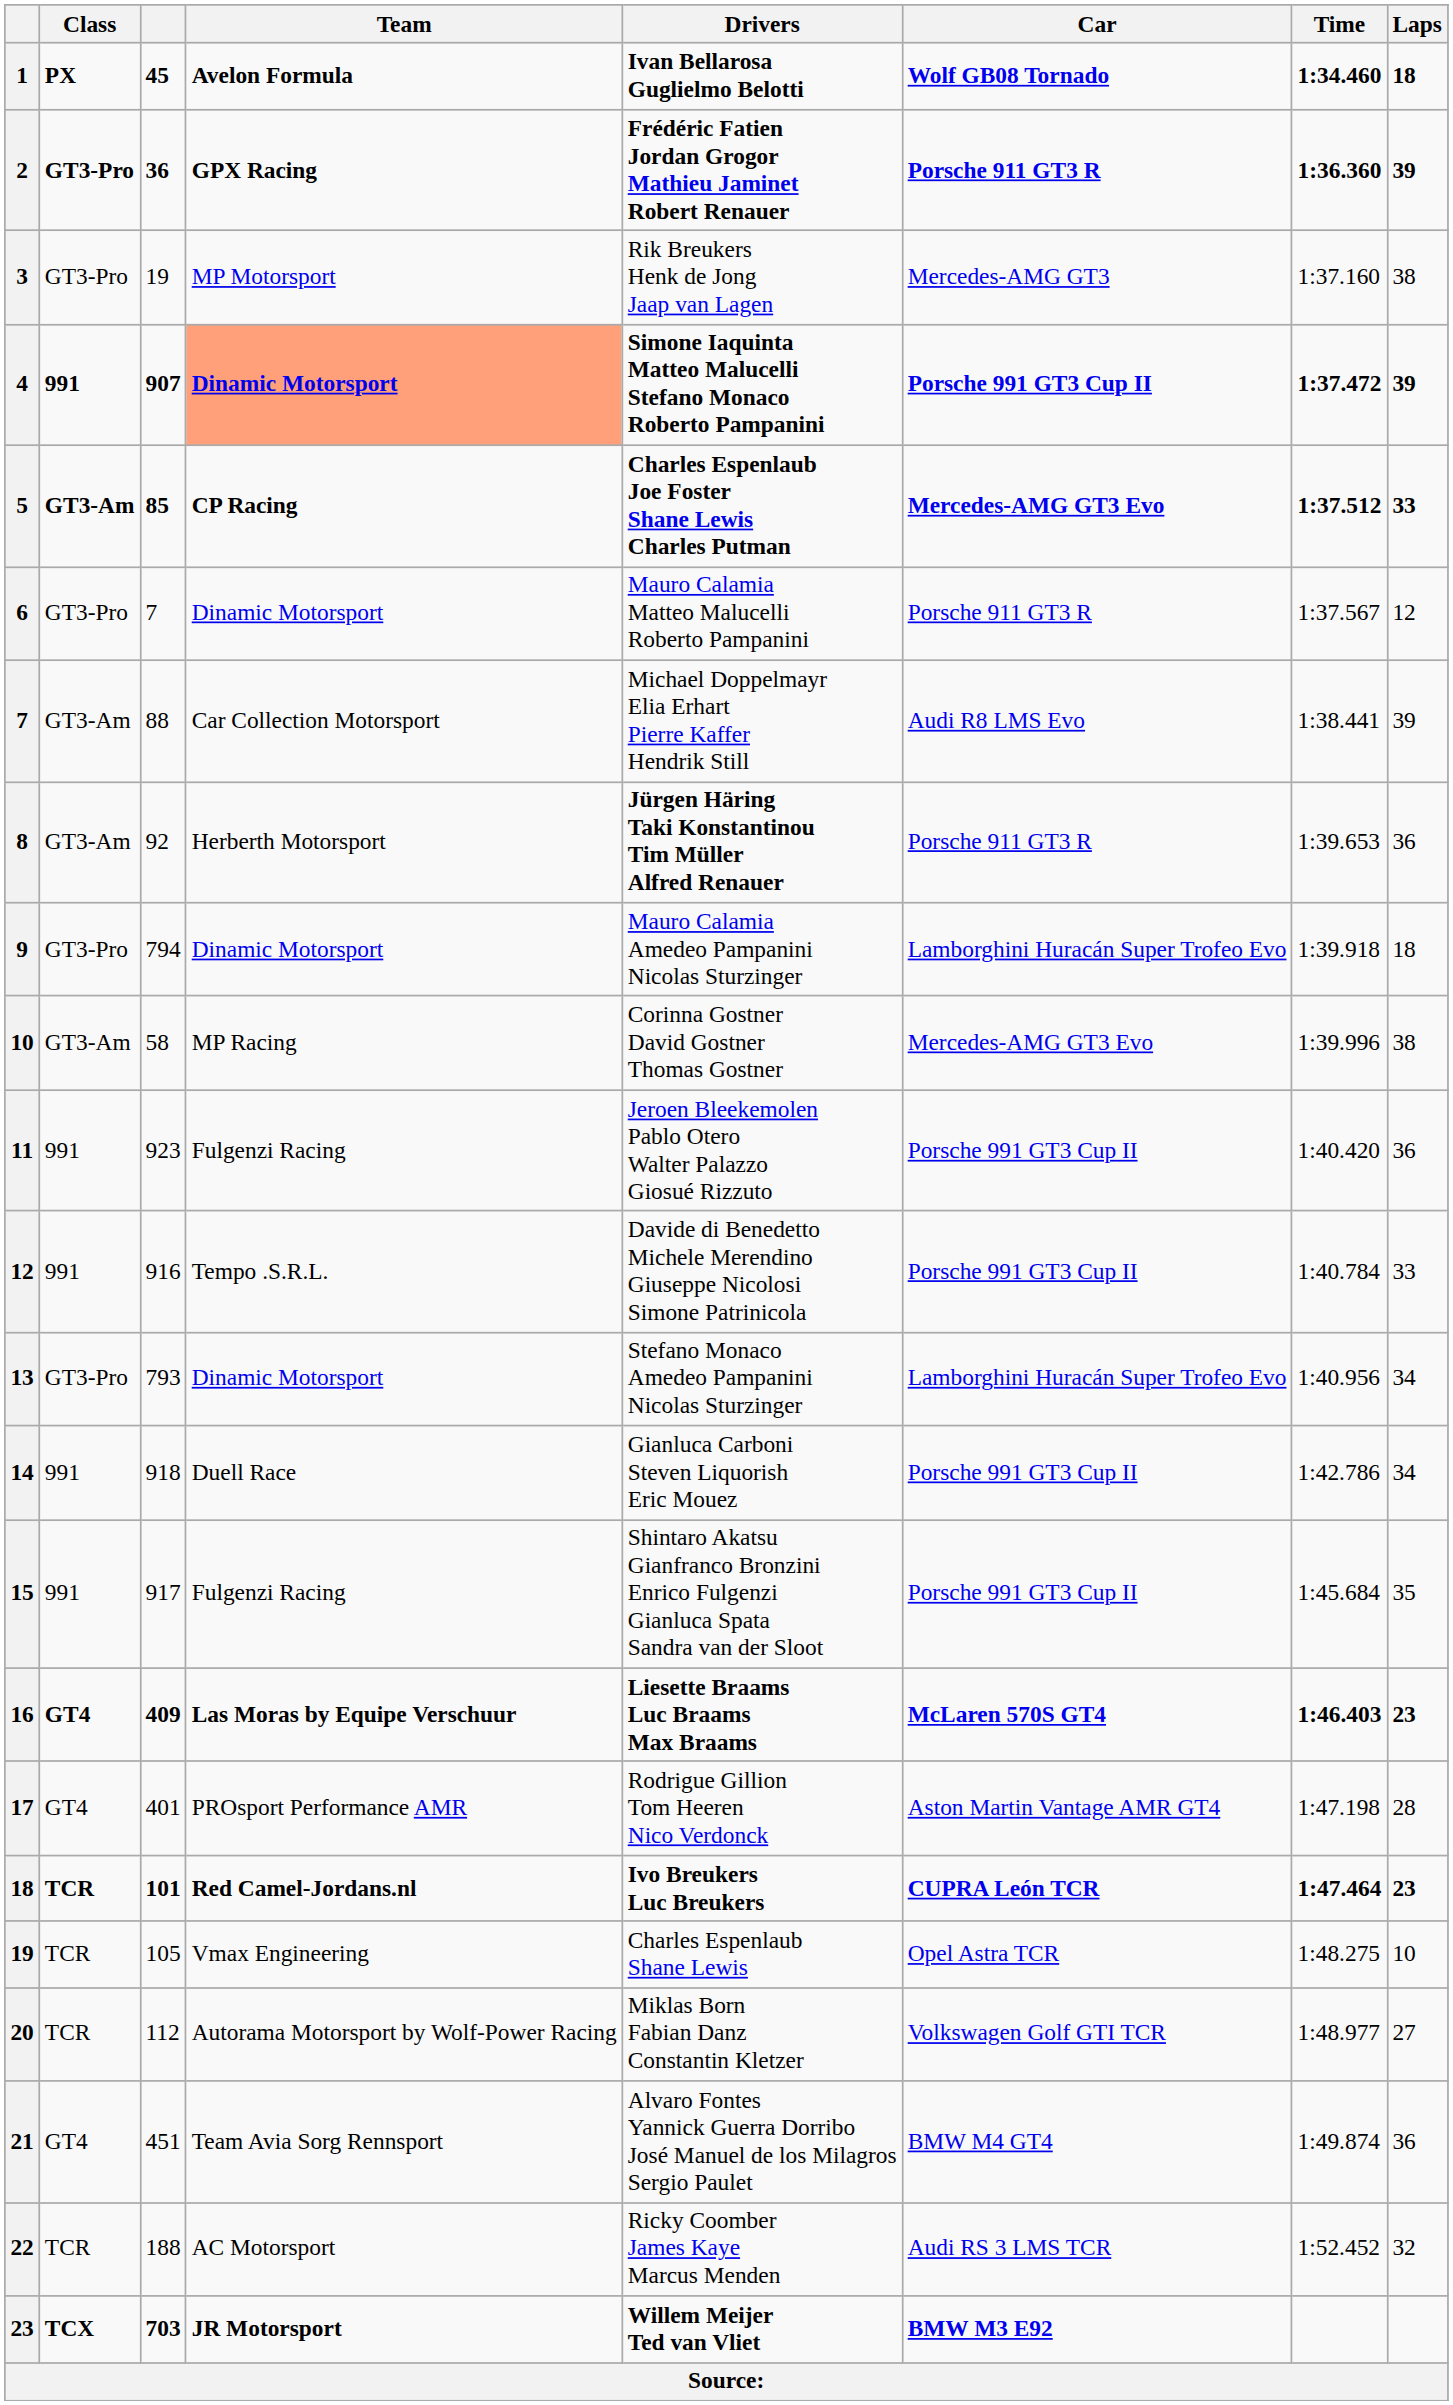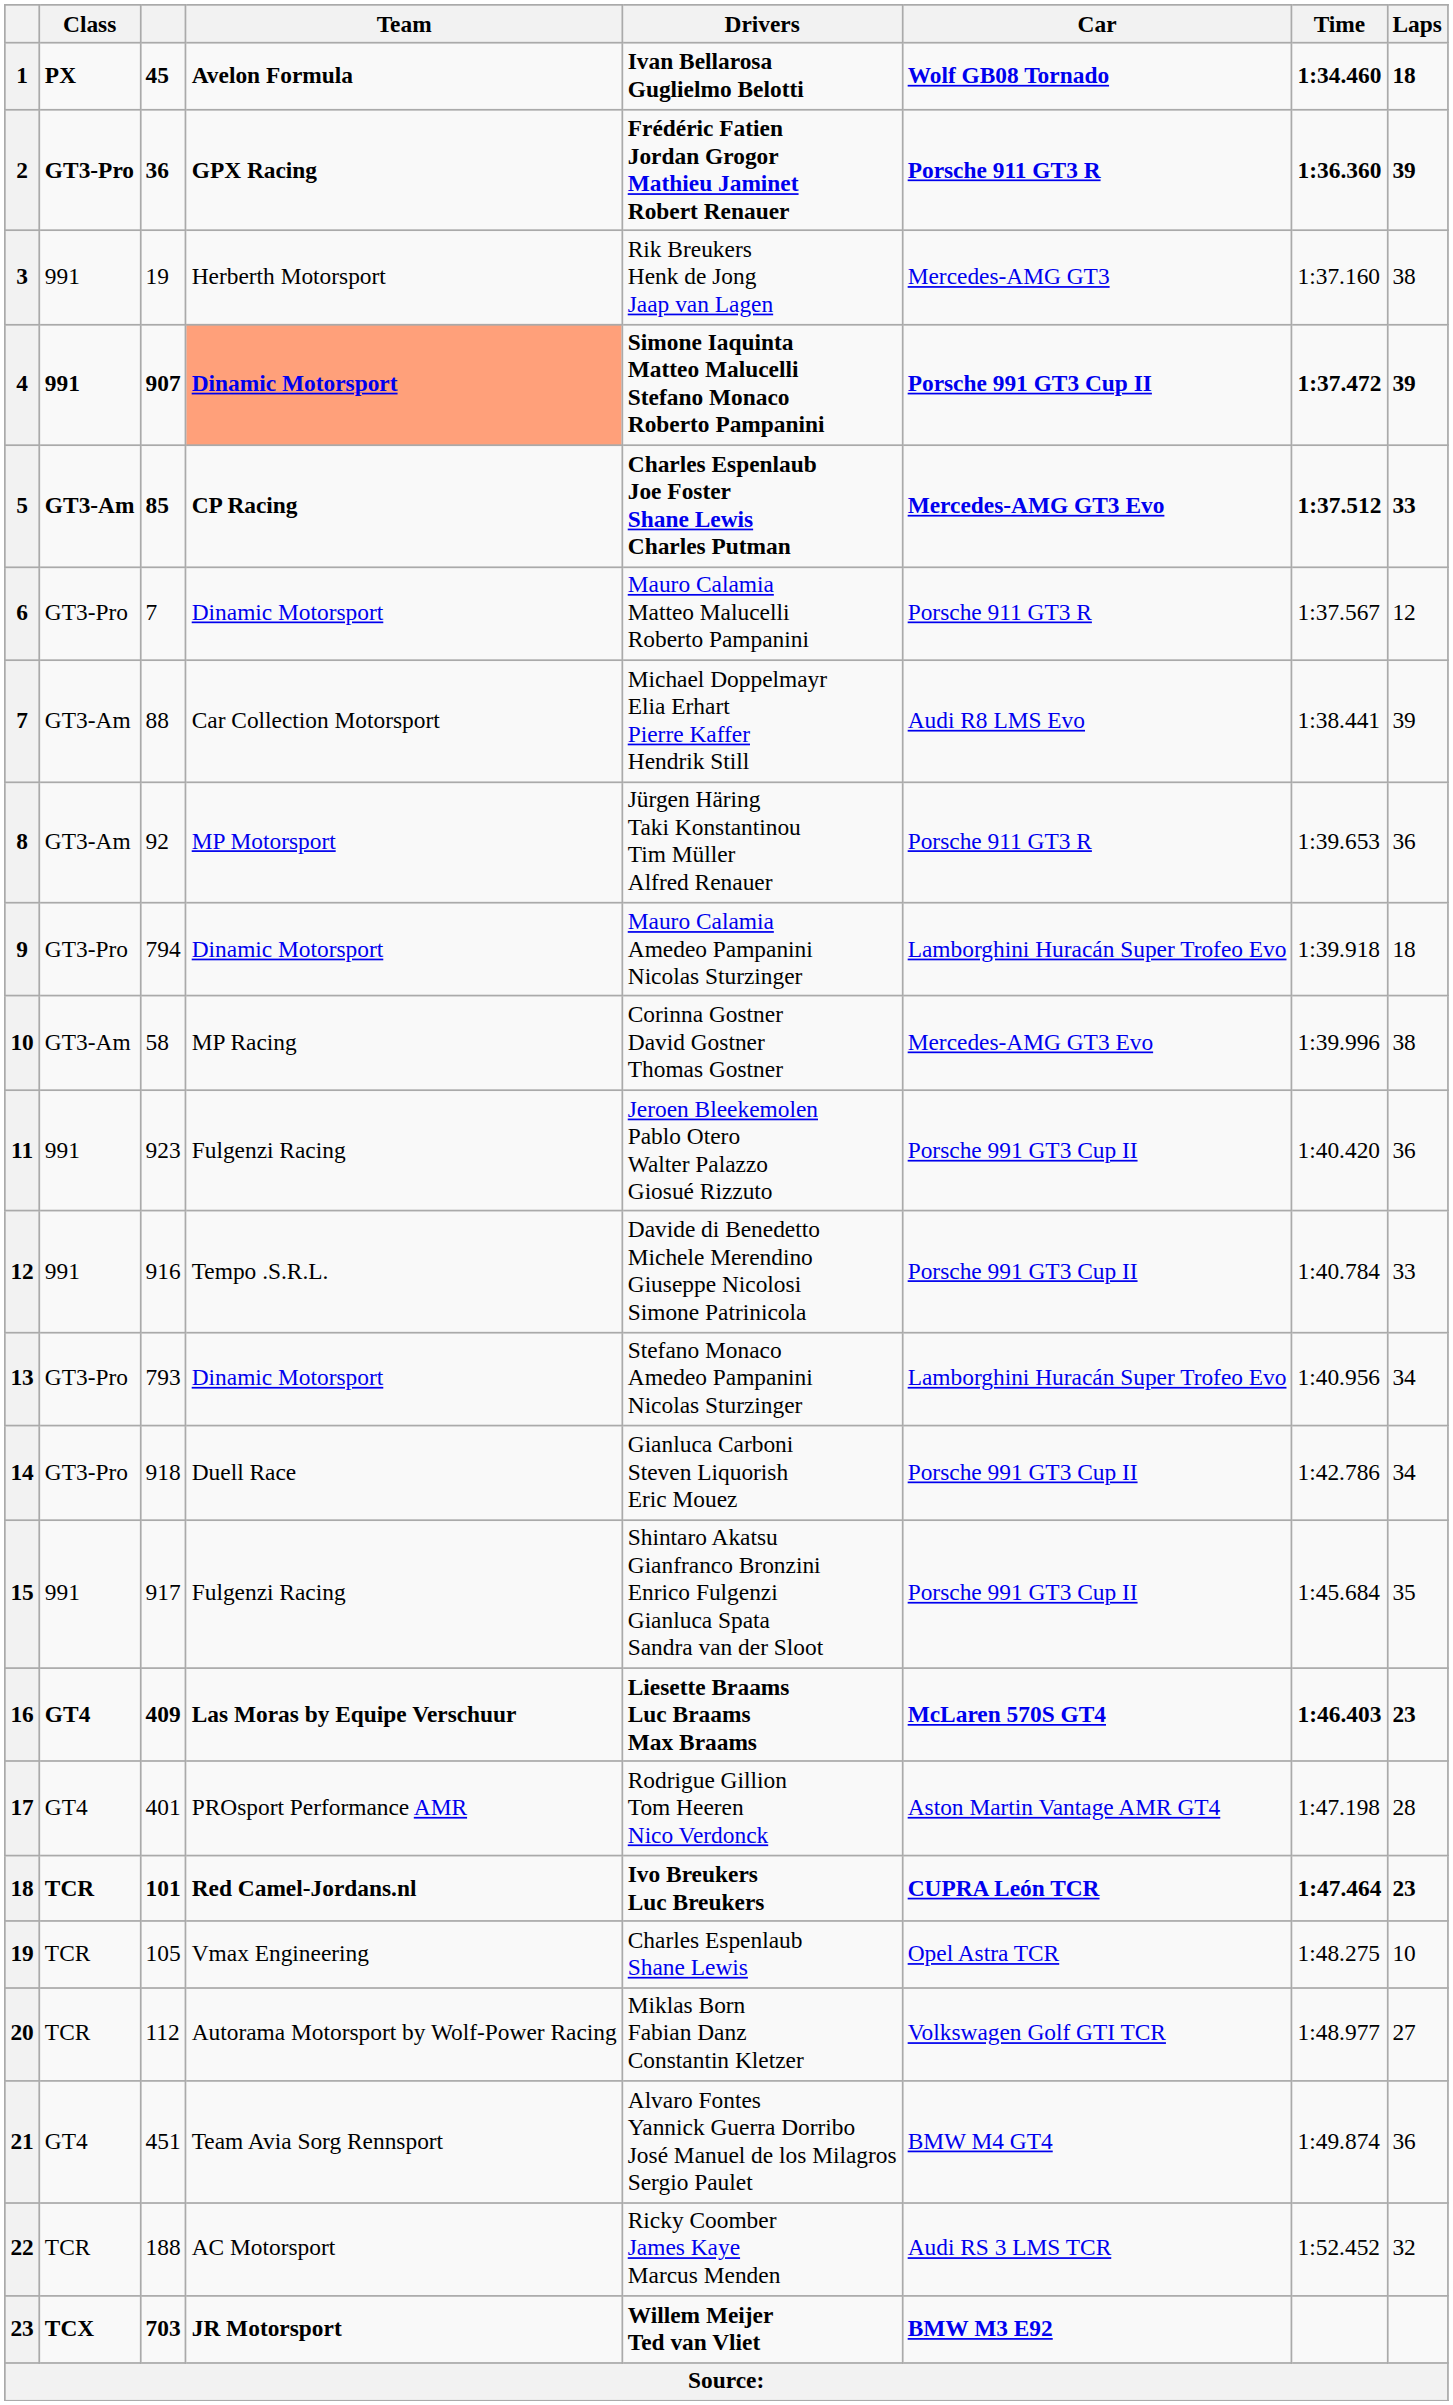3 | Class: GT3-Pro -> 991
3 | Team: MP Motorsport -> Herberth Motorsport
8 | Team: Herberth Motorsport -> MP Motorsport
8 | Drivers: bold -> normal
14 | Class: 991 -> GT3-Pro
